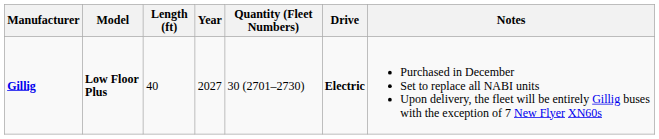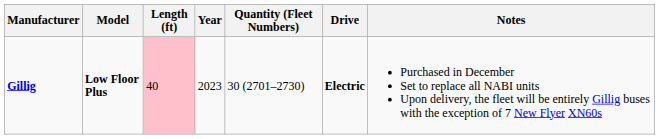Gillig | Length (ft): no background -> pink background
Gillig | Year: 2027 -> 2023
